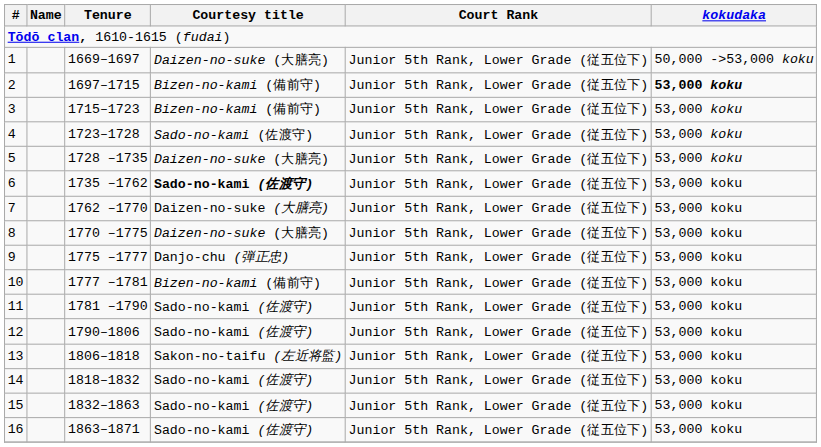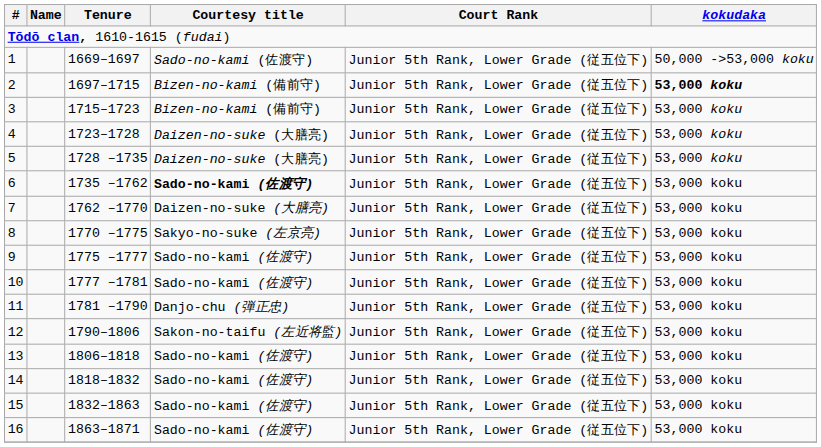1 | Courtesy title: Daizen-no-suke (大膳亮) -> Sado-no-kami (佐渡守)
4 | Courtesy title: Sado-no-kami (佐渡守) -> Daizen-no-suke (大膳亮)
8 | Courtesy title: Daizen-no-suke (大膳亮) -> Sakyo-no-suke (左京亮)
9 | Courtesy title: Danjo-chu (弾正忠) -> Sado-no-kami (佐渡守)
10 | Courtesy title: Bizen-no-kami (備前守) -> Sado-no-kami (佐渡守)
11 | Courtesy title: Sado-no-kami (佐渡守) -> Danjo-chu (弾正忠)
12 | Courtesy title: Sado-no-kami (佐渡守) -> Sakon-no-taifu (左近将監)
13 | Courtesy title: Sakon-no-taifu (左近将監) -> Sado-no-kami (佐渡守)
